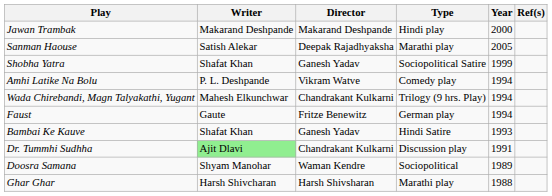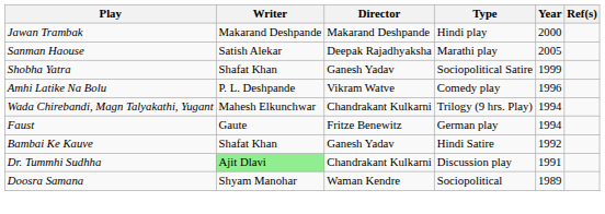Amhi Latike Na Bolu | Year: 1994 -> 1996
Bambai Ke Kauve | Year: 1993 -> 1992
- row: Ghar Ghar | Harsh Shivcharan | Harsh Shivsharan | Marathi play | 1988
